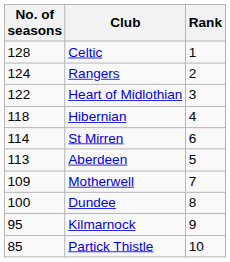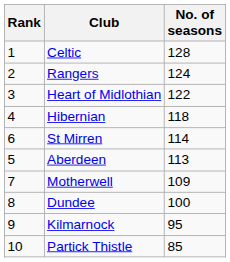columns swapped: Rank <-> No. of seasons
